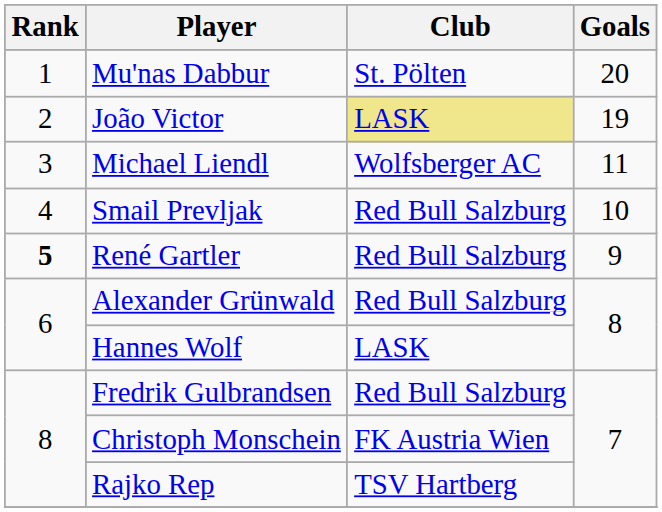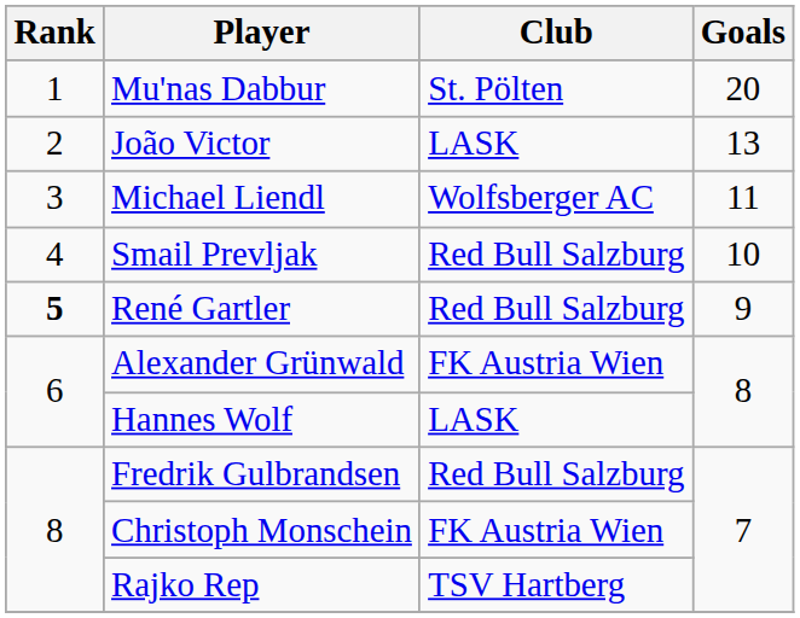João Victor | Club: khaki background -> no background
João Victor | Goals: 19 -> 13
Alexander Grünwald | Club: Red Bull Salzburg -> FK Austria Wien
